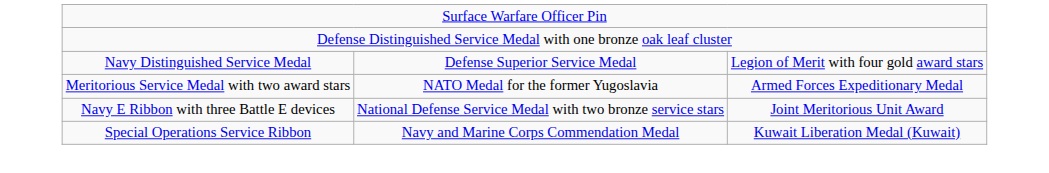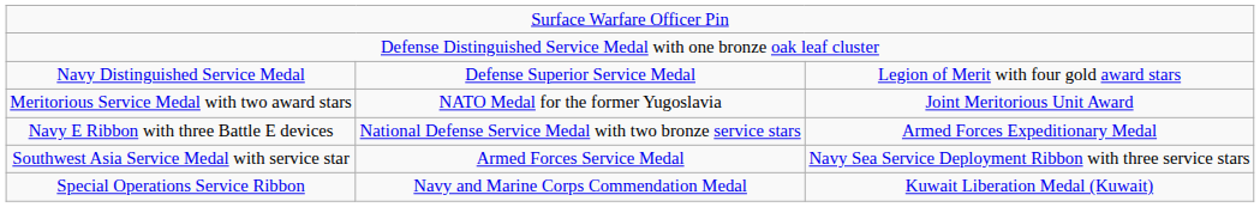Meritorious Service Medal with two award stars | column 3: Armed Forces Expeditionary Medal -> Joint Meritorious Unit Award
Navy E Ribbon with three Battle E devices | column 3: Joint Meritorious Unit Award -> Armed Forces Expeditionary Medal
+ row: Southwest Asia Service Medal with service star | Armed Forces Service Medal | Navy Sea Service Deployment Ribbon with three service stars
